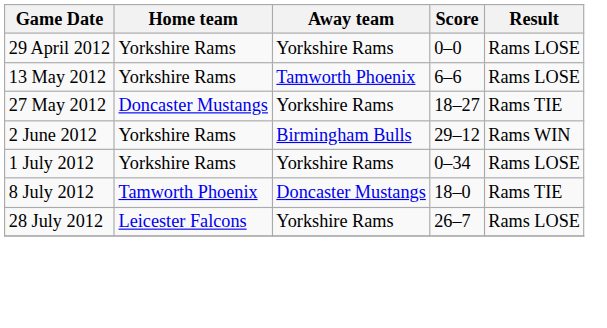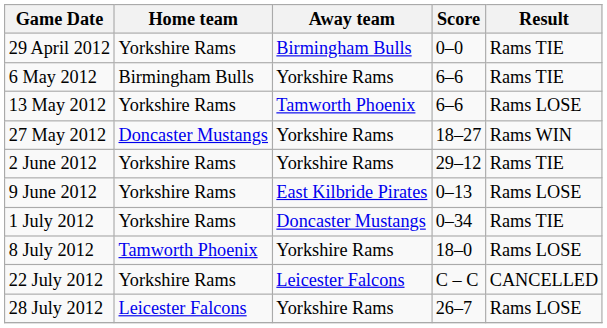29 April 2012 | Away team: Yorkshire Rams -> Birmingham Bulls
29 April 2012 | Result: Rams LOSE -> Rams TIE
+ row: 6 May 2012 | Birmingham Bulls | Yorkshire Rams | 6–6 | Rams TIE
27 May 2012 | Result: Rams TIE -> Rams WIN
2 June 2012 | Away team: Birmingham Bulls -> Yorkshire Rams
2 June 2012 | Result: Rams WIN -> Rams TIE
+ row: 9 June 2012 | Yorkshire Rams | East Kilbride Pirates | 0–13 | Rams LOSE
1 July 2012 | Away team: Yorkshire Rams -> Doncaster Mustangs
1 July 2012 | Result: Rams LOSE -> Rams TIE
8 July 2012 | Away team: Doncaster Mustangs -> Yorkshire Rams
8 July 2012 | Result: Rams TIE -> Rams LOSE
+ row: 22 July 2012 | Yorkshire Rams | Leicester Falcons | C – C | CANCELLED
